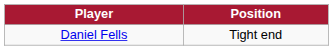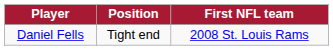+ column: First NFL team | 2008 St. Louis Rams
